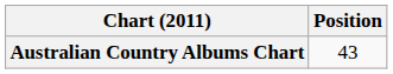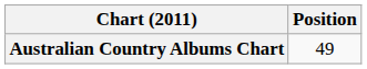Australian Country Albums Chart | Position: 43 -> 49
